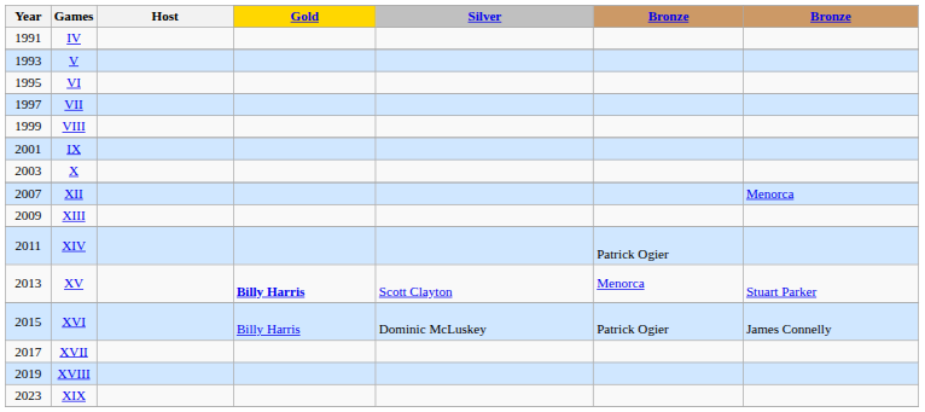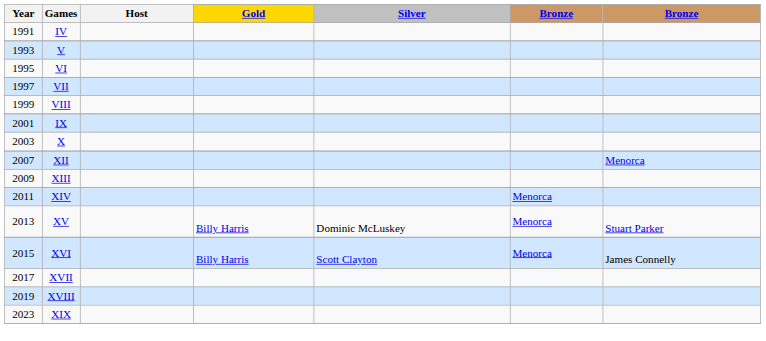XIV | column 6: Patrick Ogier -> Menorca
XV | Gold: bold -> normal
XV | Silver: Scott Clayton -> Dominic McLuskey
XVI | Silver: Dominic McLuskey -> Scott Clayton
XVI | column 6: Patrick Ogier -> Menorca
